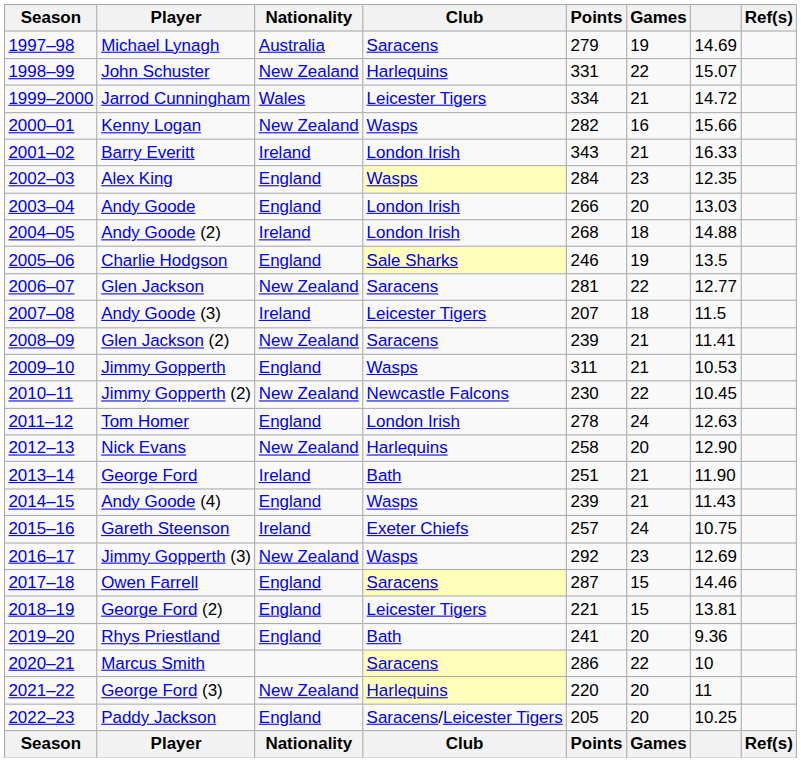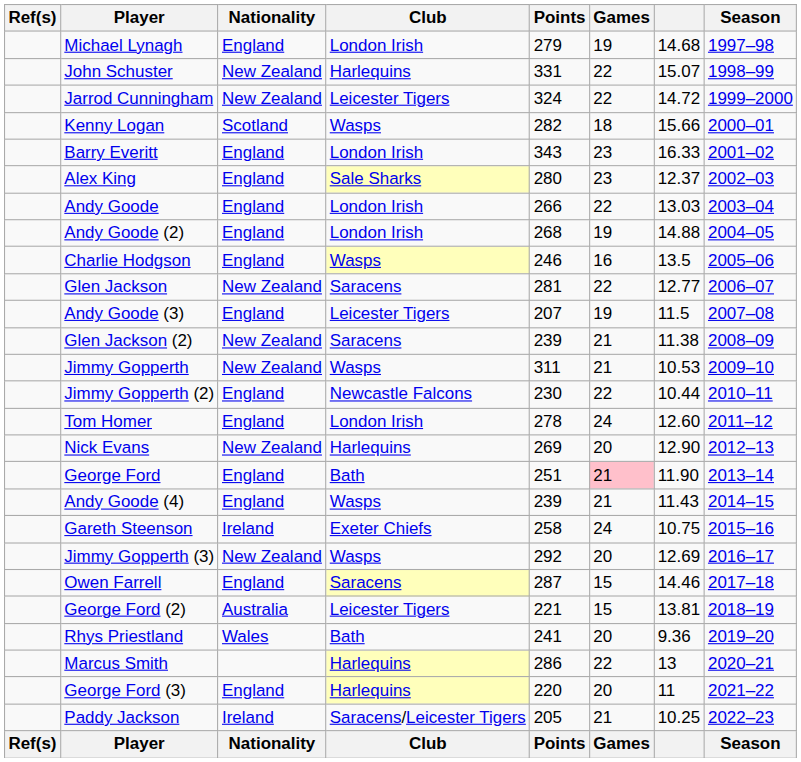columns swapped: Season <-> Ref(s)
Michael Lynagh | Nationality: Australia -> England
Michael Lynagh | Club: Saracens -> London Irish
Michael Lynagh | column 7: 14.69 -> 14.68
Jarrod Cunningham | Nationality: Wales -> New Zealand
Jarrod Cunningham | Points: 334 -> 324
Jarrod Cunningham | Games: 21 -> 22
Kenny Logan | Nationality: New Zealand -> Scotland
Kenny Logan | Games: 16 -> 18
Barry Everitt | Nationality: Ireland -> England
Barry Everitt | Games: 21 -> 23
Alex King | Club: Wasps -> Sale Sharks
Alex King | Points: 284 -> 280
Alex King | column 7: 12.35 -> 12.37
Andy Goode | Games: 20 -> 22
Andy Goode (2) | Nationality: Ireland -> England
Andy Goode (2) | Games: 18 -> 19
Charlie Hodgson | Club: Sale Sharks -> Wasps
Charlie Hodgson | Games: 19 -> 16
Andy Goode (3) | Nationality: Ireland -> England
Andy Goode (3) | Games: 18 -> 19
Glen Jackson (2) | column 7: 11.41 -> 11.38
Jimmy Gopperth | Nationality: England -> New Zealand
Jimmy Gopperth (2) | Nationality: New Zealand -> England
Jimmy Gopperth (2) | column 7: 10.45 -> 10.44
Tom Homer | column 7: 12.63 -> 12.60
Nick Evans | Points: 258 -> 269
George Ford | Nationality: Ireland -> England
George Ford | Games: no background -> pink background
Gareth Steenson | Points: 257 -> 258
Jimmy Gopperth (3) | Games: 23 -> 20
George Ford (2) | Nationality: England -> Australia
Rhys Priestland | Nationality: England -> Wales
Marcus Smith | Club: Saracens -> Harlequins
Marcus Smith | column 7: 10 -> 13
George Ford (3) | Nationality: New Zealand -> England
Paddy Jackson | Nationality: England -> Ireland
Paddy Jackson | Games: 20 -> 21
